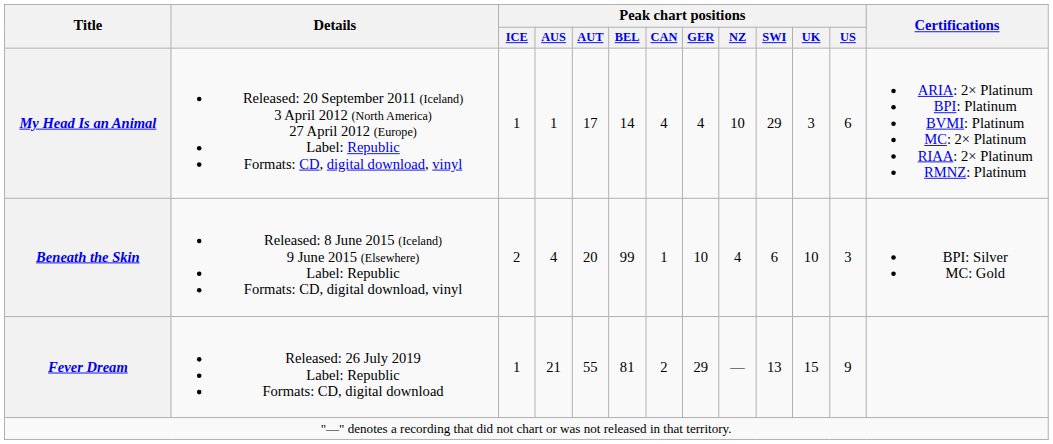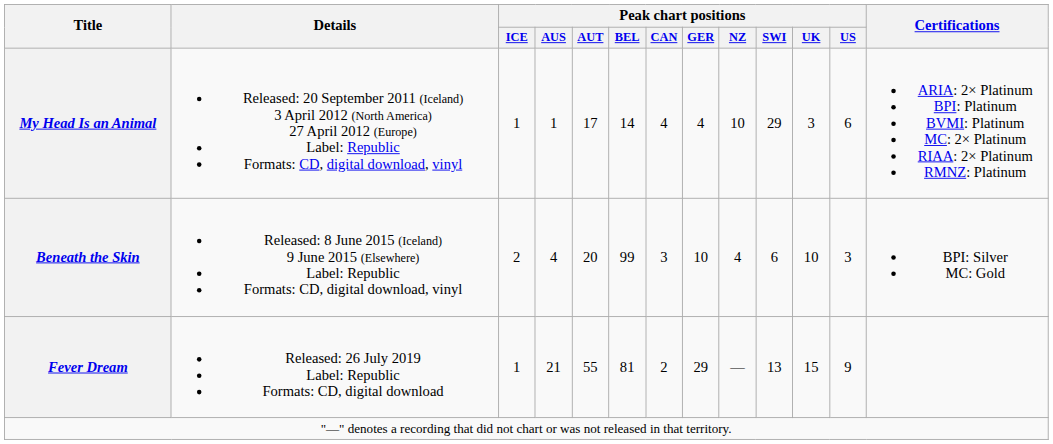Beneath the Skin | Peak chart positions / CAN: 1 -> 3
